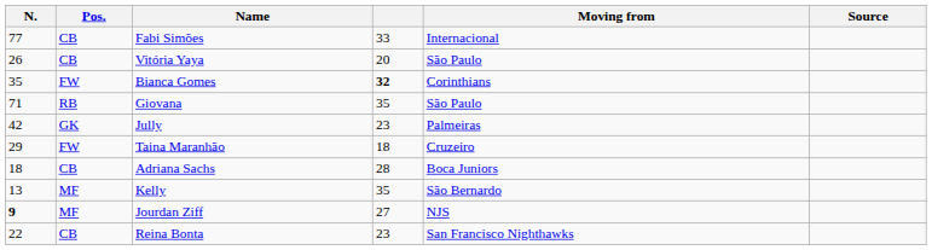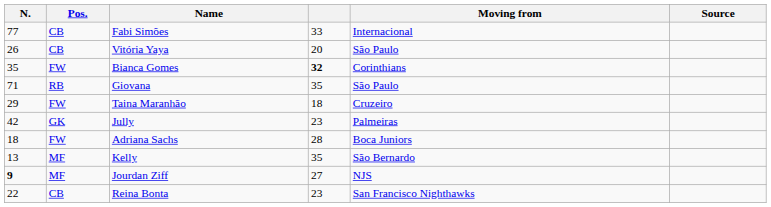rows swapped: Jully <-> Taina Maranhão
Adriana Sachs | Pos.: CB -> FW
